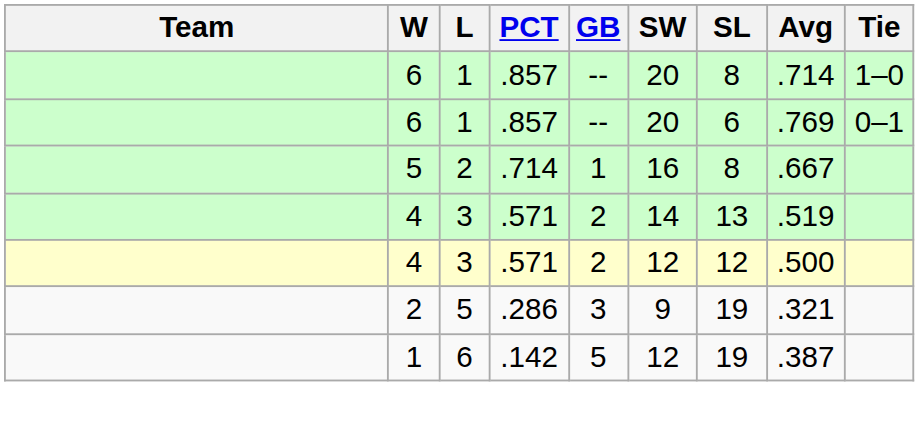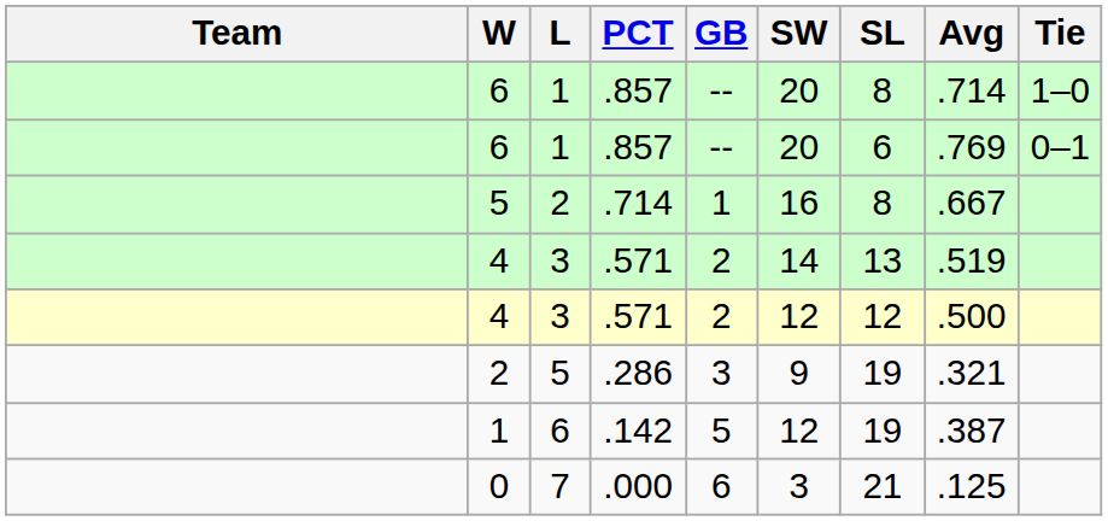+ row: 0 | 7 | .000 | 6 | 3 | 21 | .125
